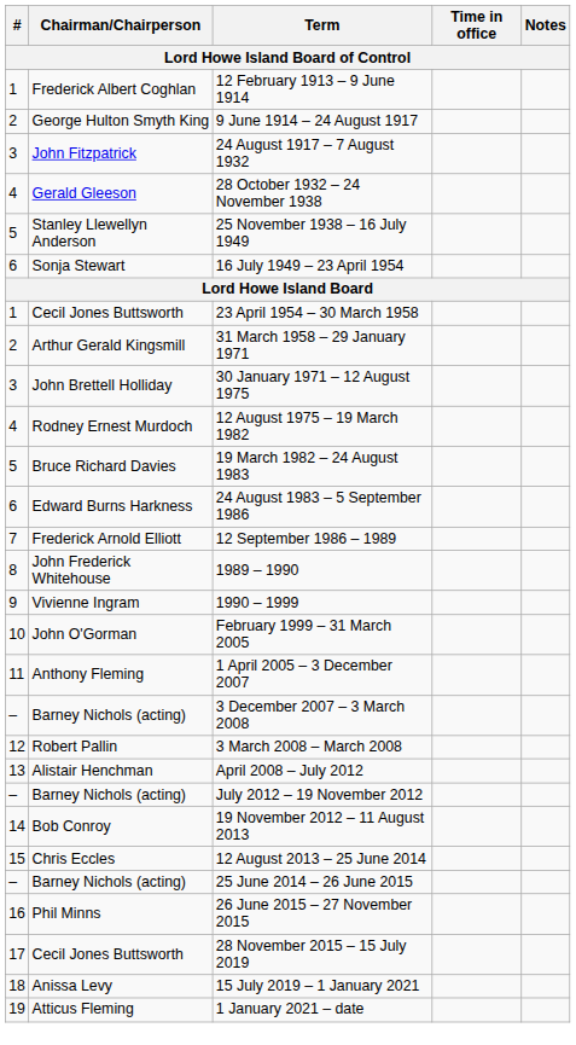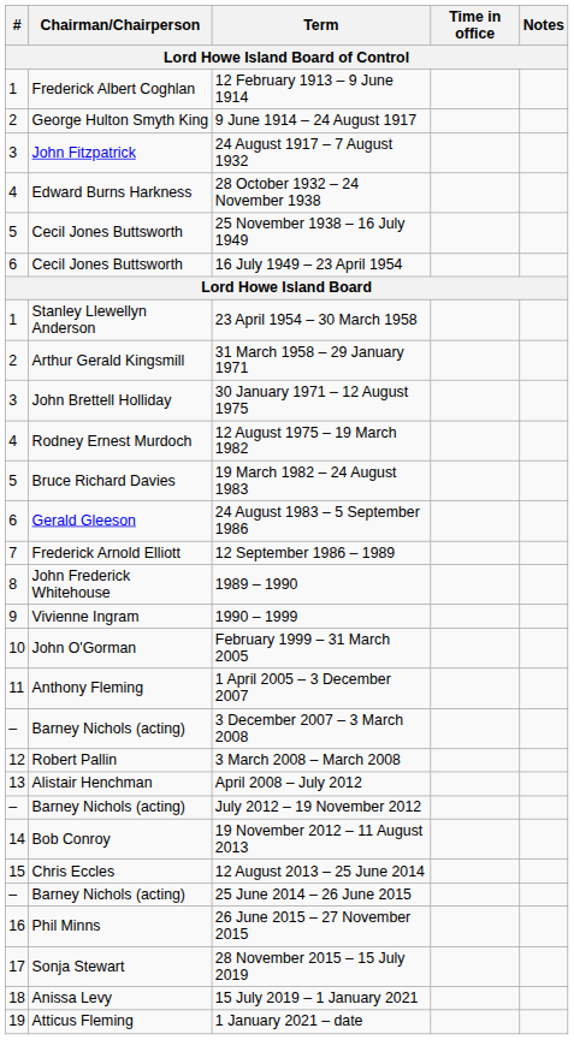28 October 1932 – 24 November 1938 | Chairman/Chairperson: Gerald Gleeson -> Edward Burns Harkness
25 November 1938 – 16 July 1949 | Chairman/Chairperson: Stanley Llewellyn Anderson -> Cecil Jones Buttsworth
16 July 1949 – 23 April 1954 | Chairman/Chairperson: Sonja Stewart -> Cecil Jones Buttsworth
23 April 1954 – 30 March 1958 | Chairman/Chairperson: Cecil Jones Buttsworth -> Stanley Llewellyn Anderson
24 August 1983 – 5 September 1986 | Chairman/Chairperson: Edward Burns Harkness -> Gerald Gleeson
28 November 2015 – 15 July 2019 | Chairman/Chairperson: Cecil Jones Buttsworth -> Sonja Stewart
